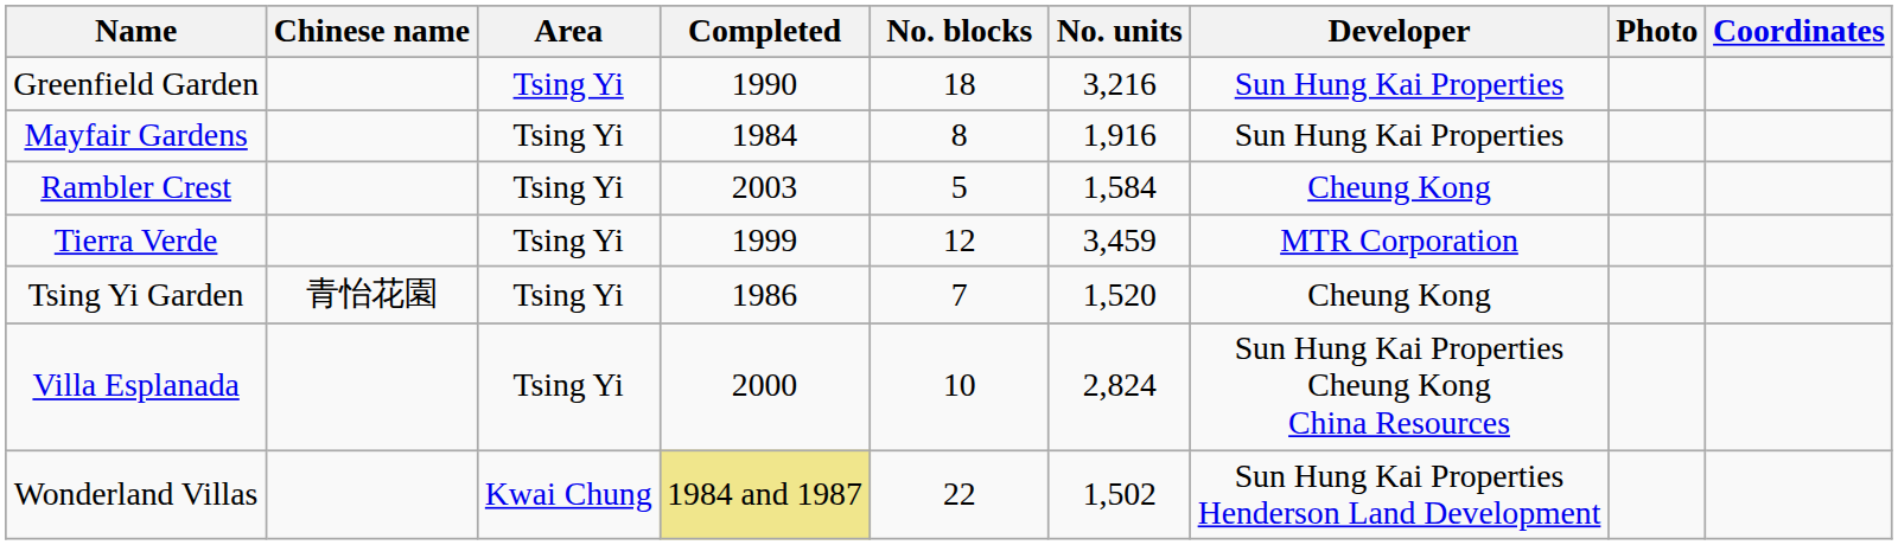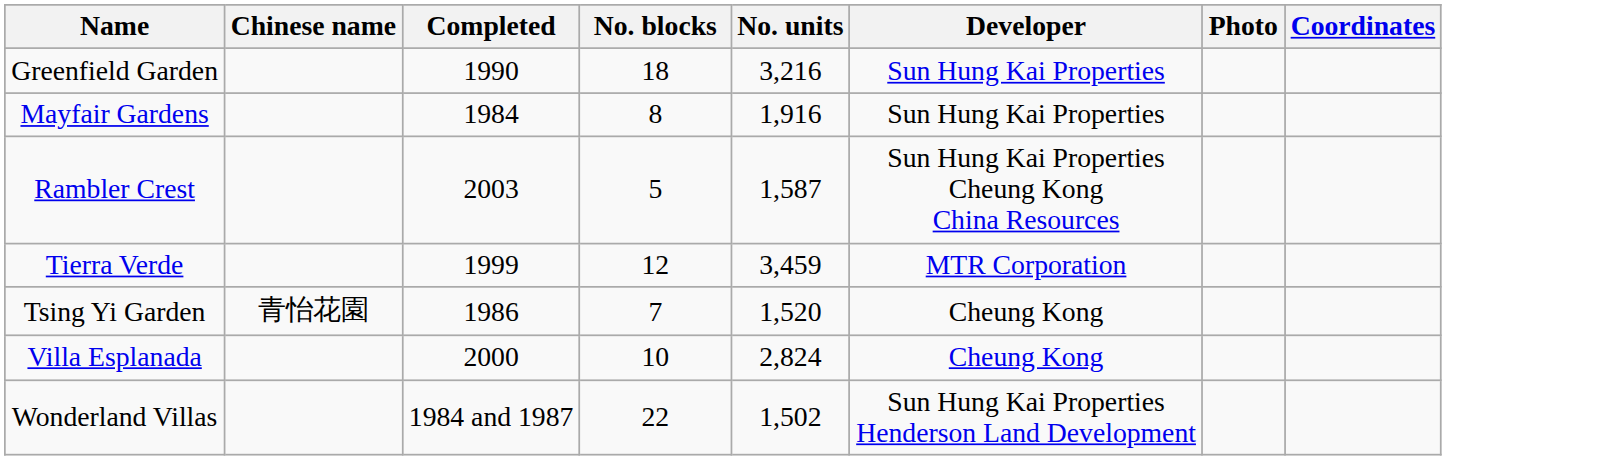- column: Area | Tsing Yi | Tsing Yi | Tsing Yi | Tsing Yi | Tsing Yi | Tsing Yi | Kwai Chung
Rambler Crest | No. units: 1,584 -> 1,587
Rambler Crest | Developer: Cheung Kong -> Sun Hung Kai Properties Cheung Kong China Resources
Villa Esplanada | Developer: Sun Hung Kai Properties Cheung Kong China Resources -> Cheung Kong
Wonderland Villas | Completed: khaki background -> no background
